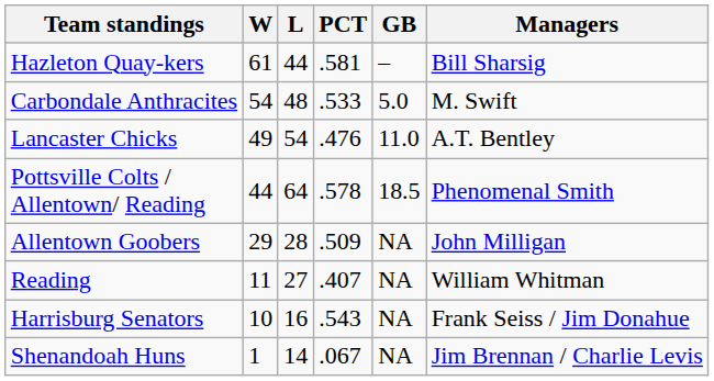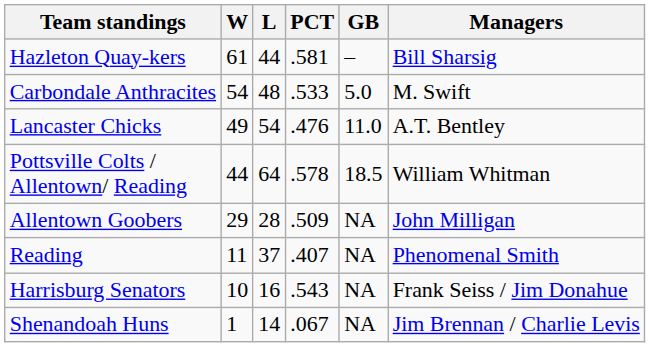Pottsville Colts / Allentown/ Reading | Managers: Phenomenal Smith -> William Whitman
Reading | L: 27 -> 37
Reading | Managers: William Whitman -> Phenomenal Smith
